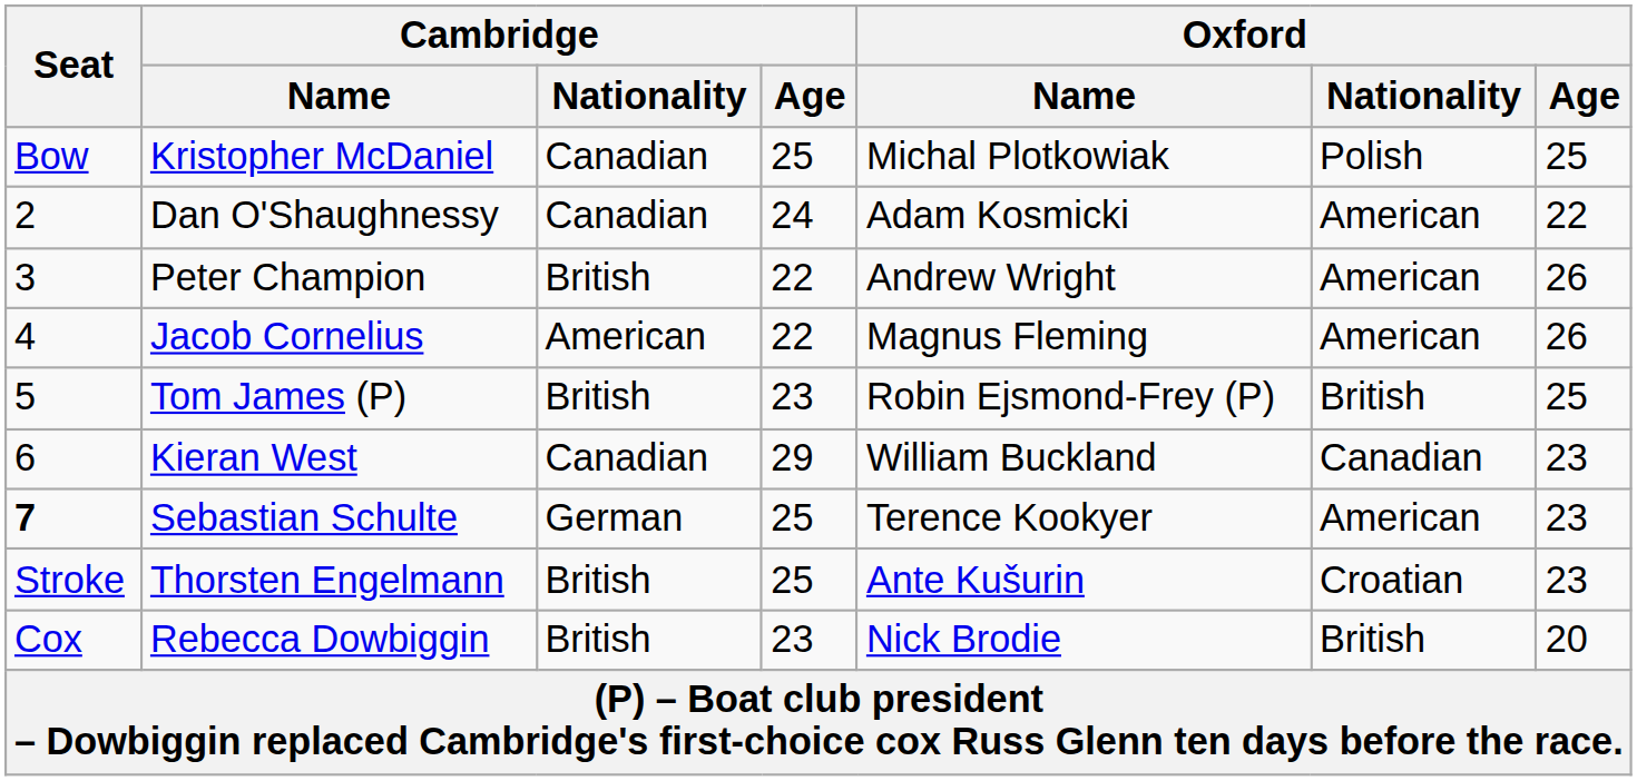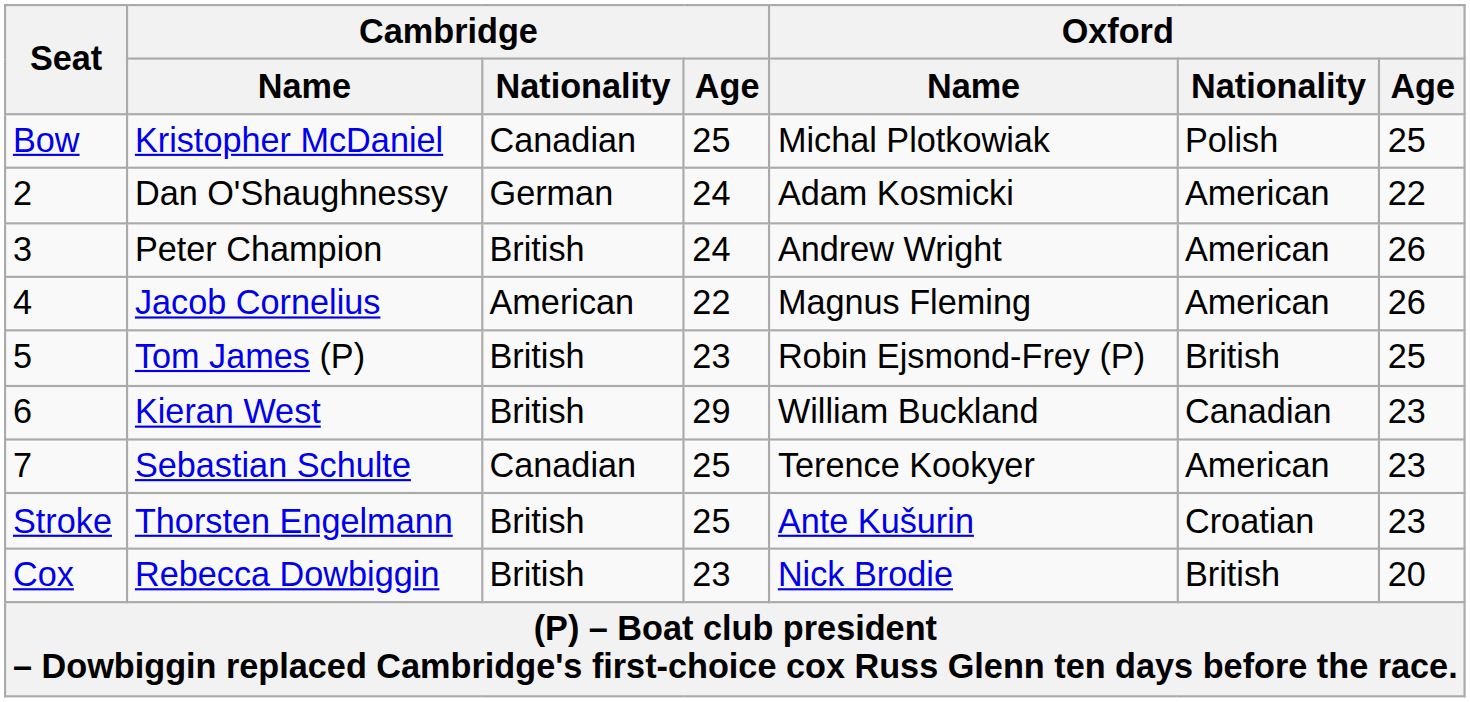Dan O'Shaughnessy | Cambridge / Nationality: Canadian -> German
Peter Champion | Cambridge / Age: 22 -> 24
Kieran West | Cambridge / Nationality: Canadian -> British
Sebastian Schulte | Seat: bold -> normal
Sebastian Schulte | Cambridge / Nationality: German -> Canadian
